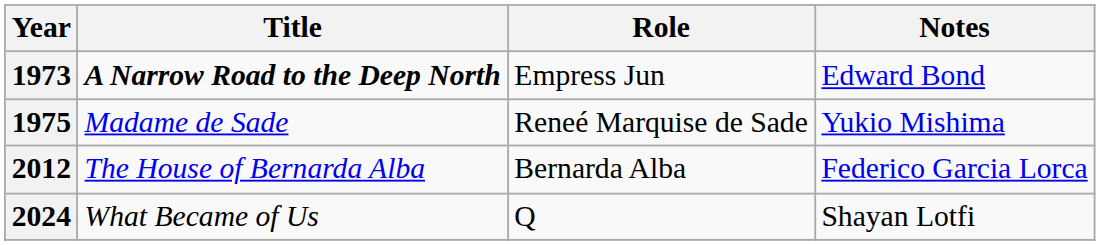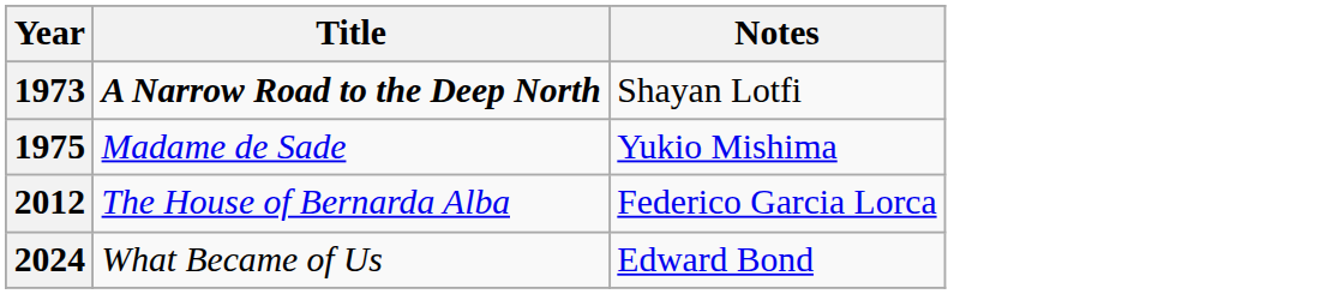- column: Role | Empress Jun | Reneé Marquise de Sade | Bernarda Alba | Q
1973 | Notes: Edward Bond -> Shayan Lotfi
2024 | Notes: Shayan Lotfi -> Edward Bond
